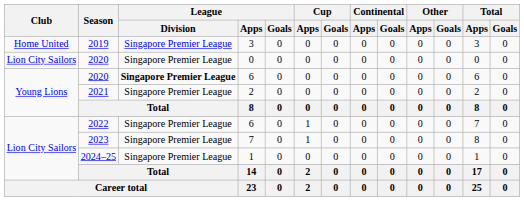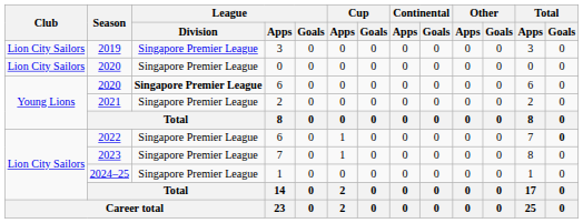2019 | Club: Home United -> Lion City Sailors
2022 | Total / Goals: normal -> bold
